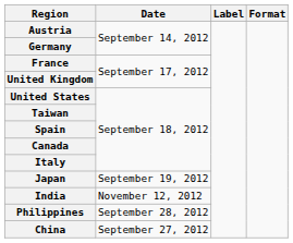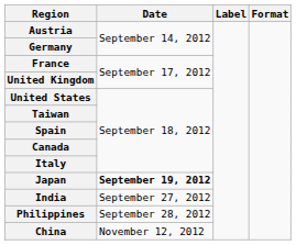Japan | Date: normal -> bold
India | Date: November 12, 2012 -> September 27, 2012
China | Date: September 27, 2012 -> November 12, 2012
